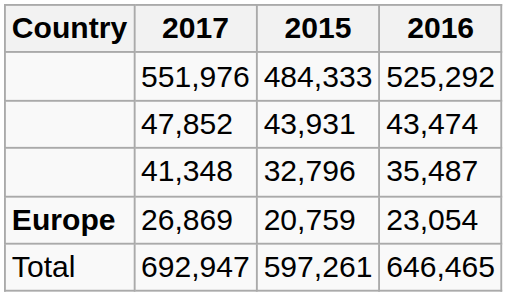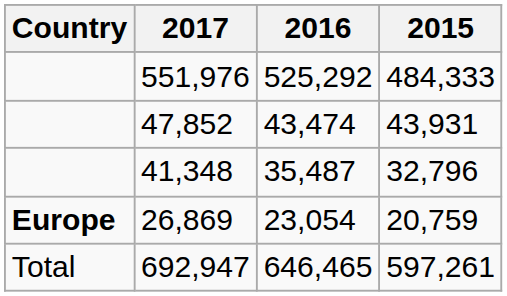columns swapped: 2016 <-> 2015
